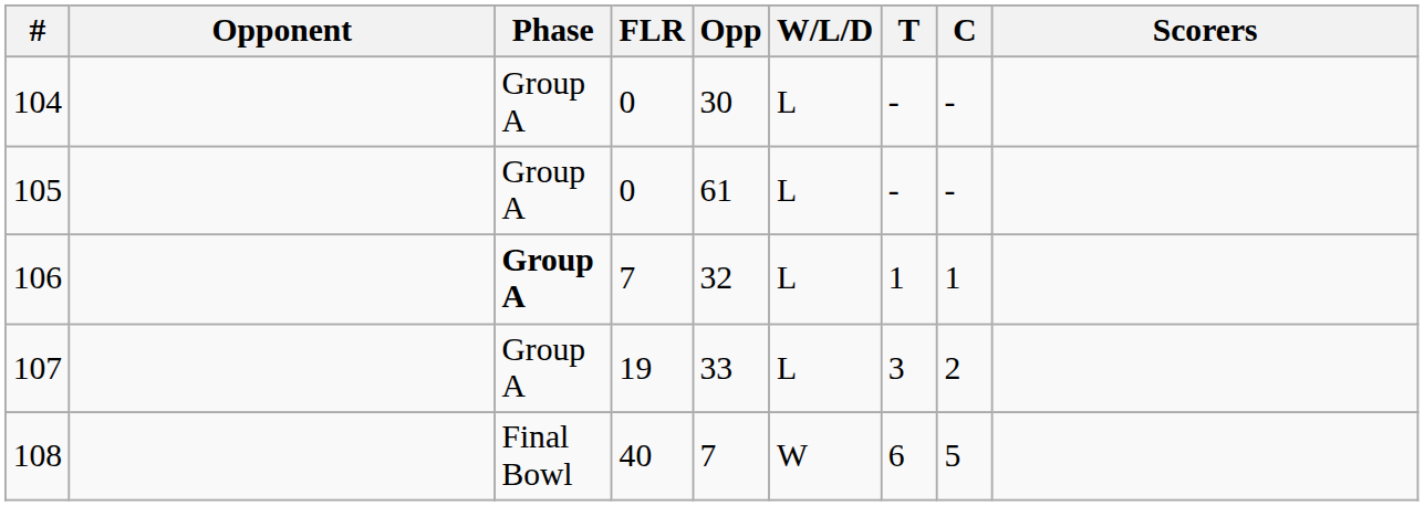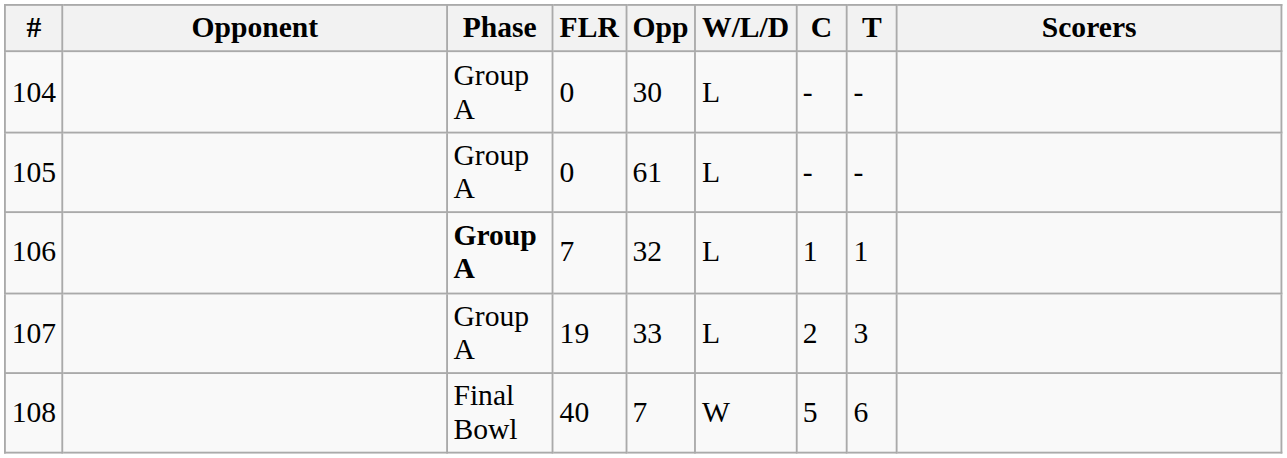columns swapped: T <-> C
